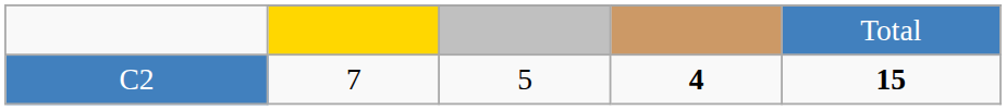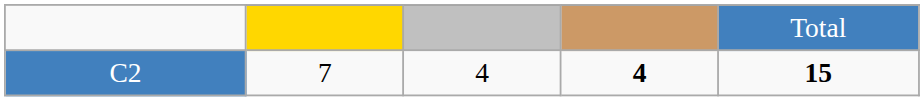C2 | column 3: 5 -> 4
